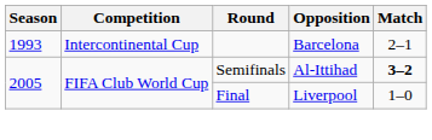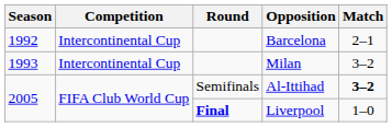Barcelona | Season: 1993 -> 1992
+ row: 1993 | Intercontinental Cup | Milan | 3–2
Liverpool | Round: normal -> bold
